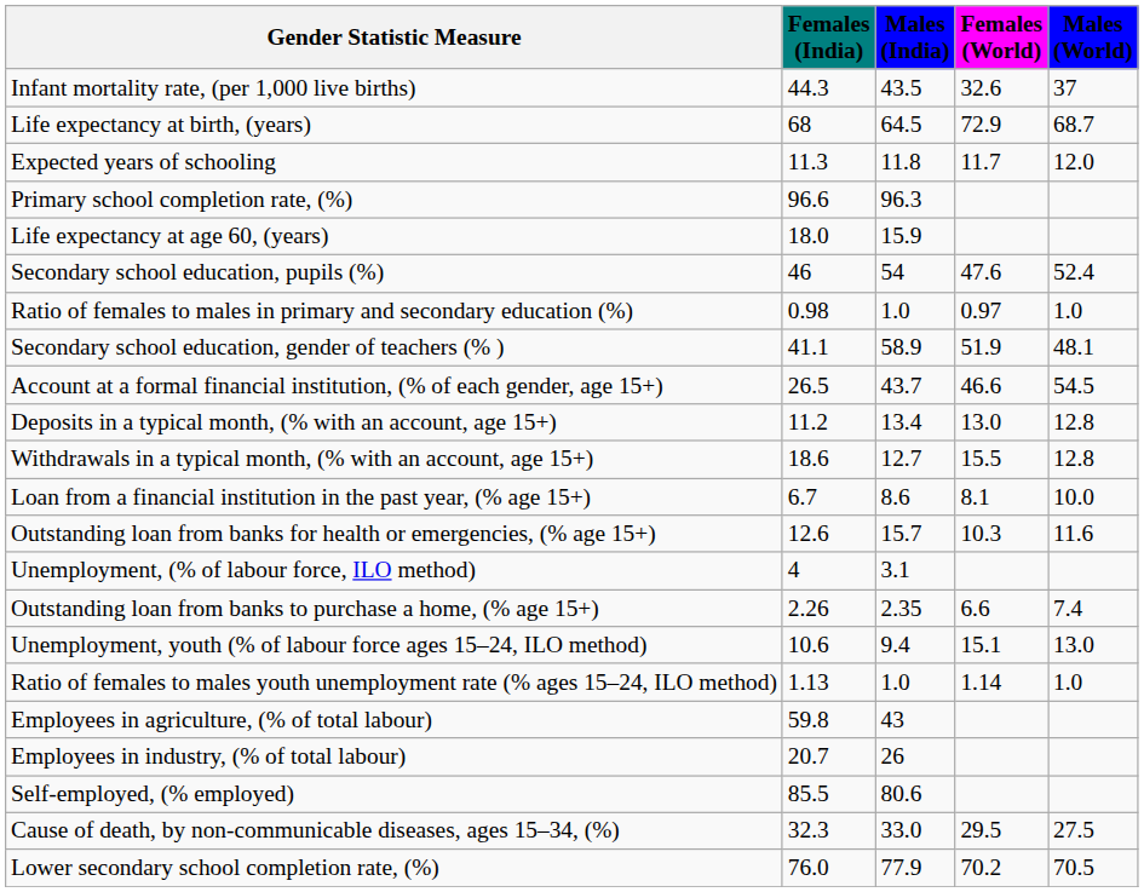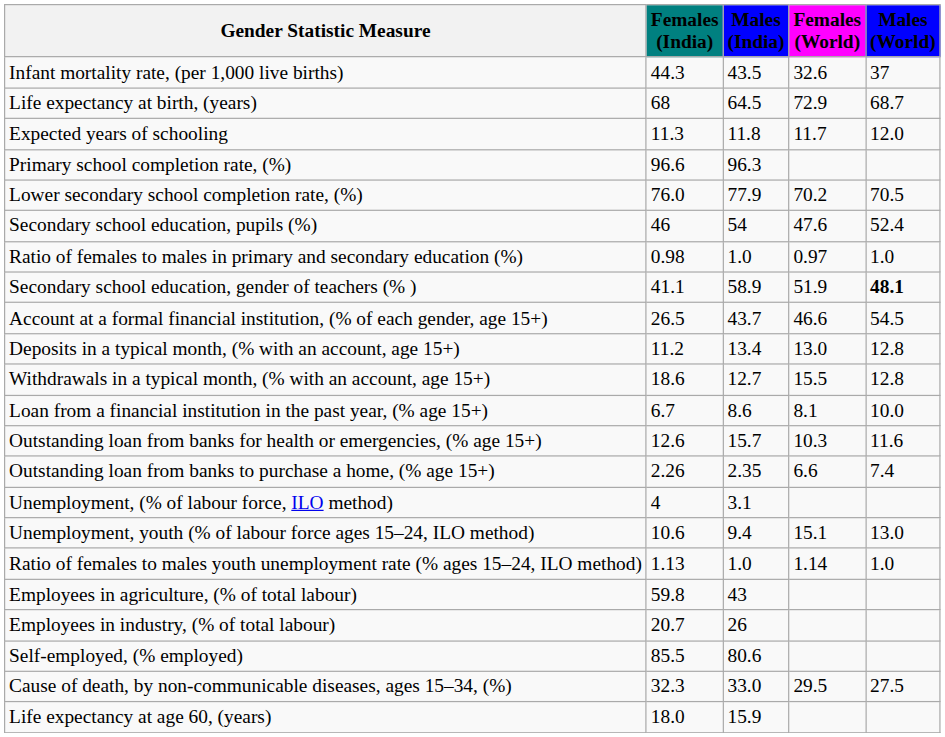rows swapped: Lower secondary school completion rate, (%) <-> Life expectancy at age 60, (years)
Secondary school education, gender of teachers (% ) | Males (World): normal -> bold
rows swapped: Outstanding loan from banks to purchase a home, (% age 15+) <-> Unemployment, (% of labour force, ILO method)
